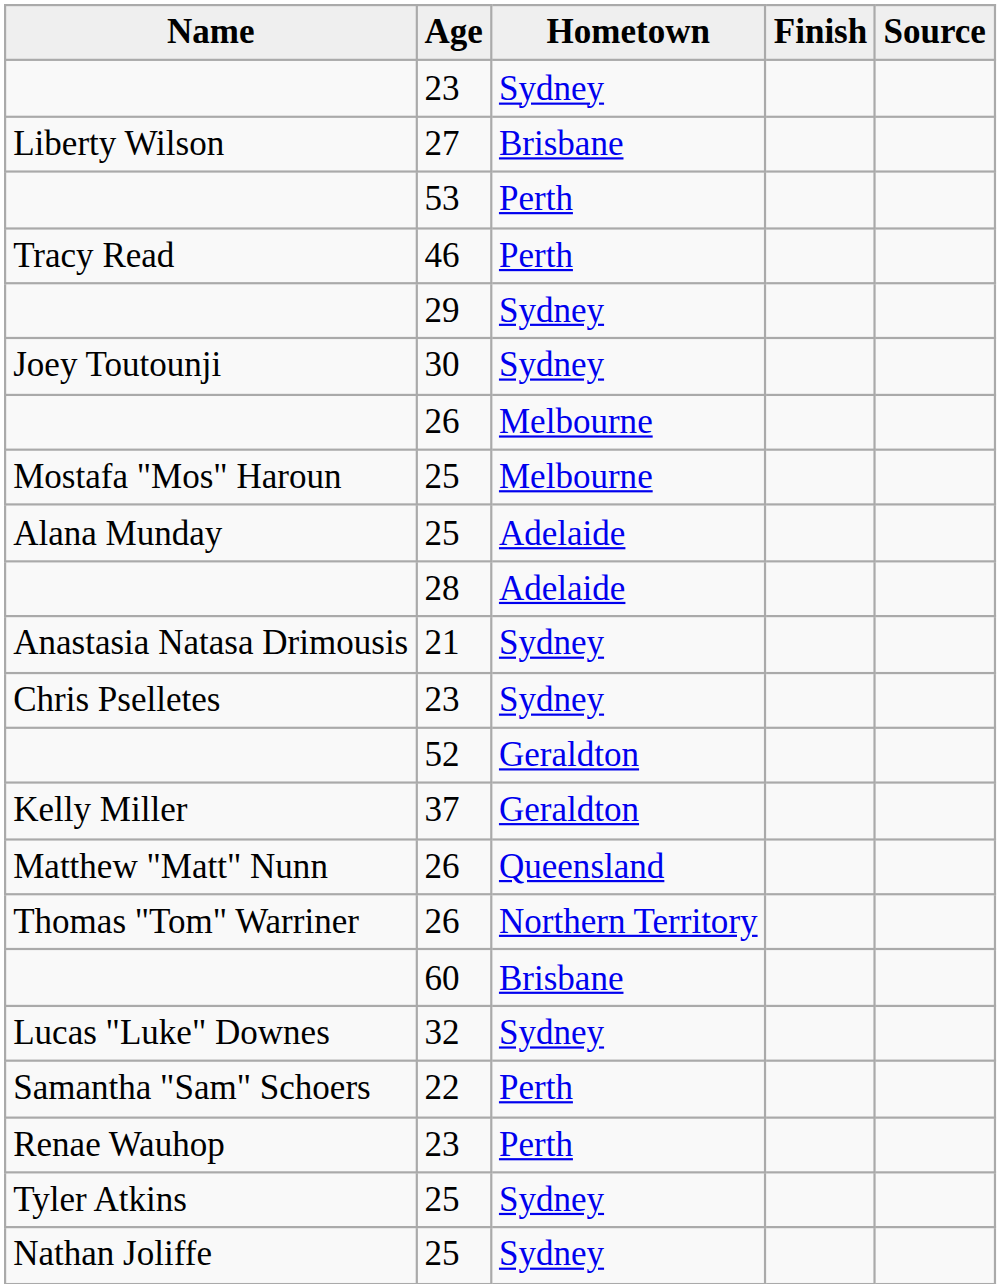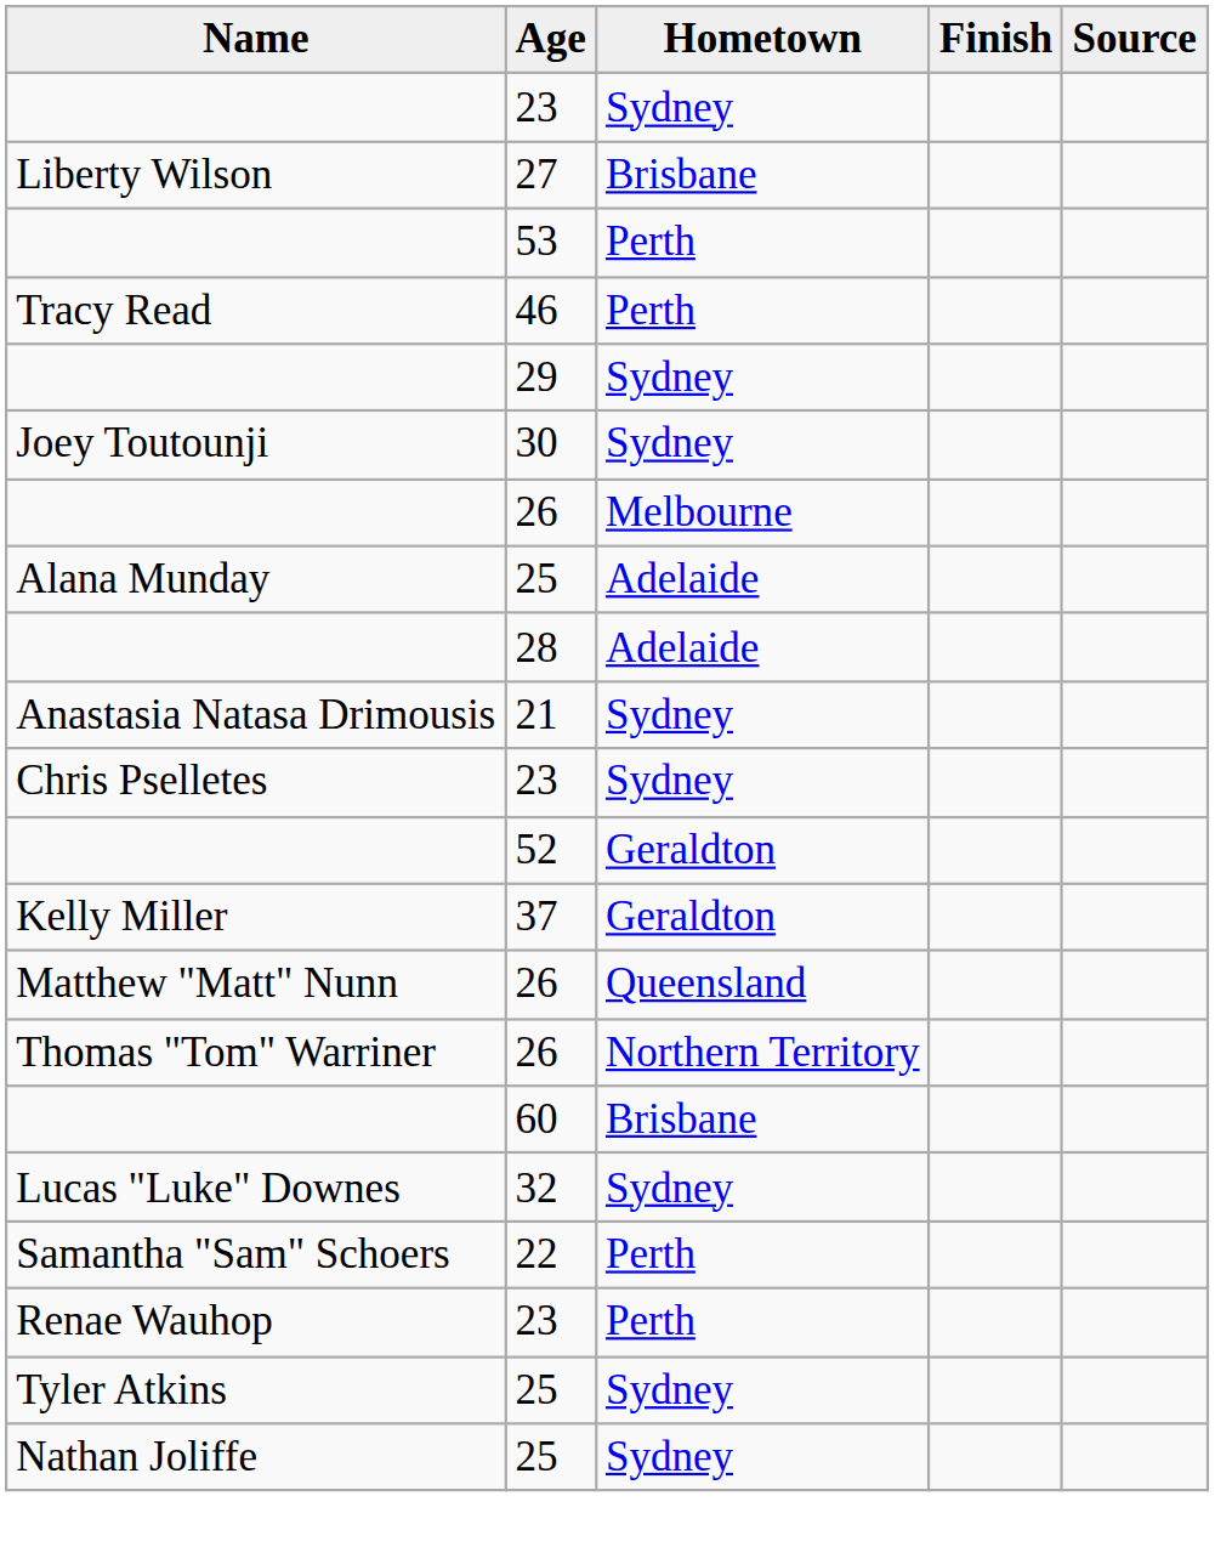- row: Mostafa "Mos" Haroun | 25 | Melbourne
